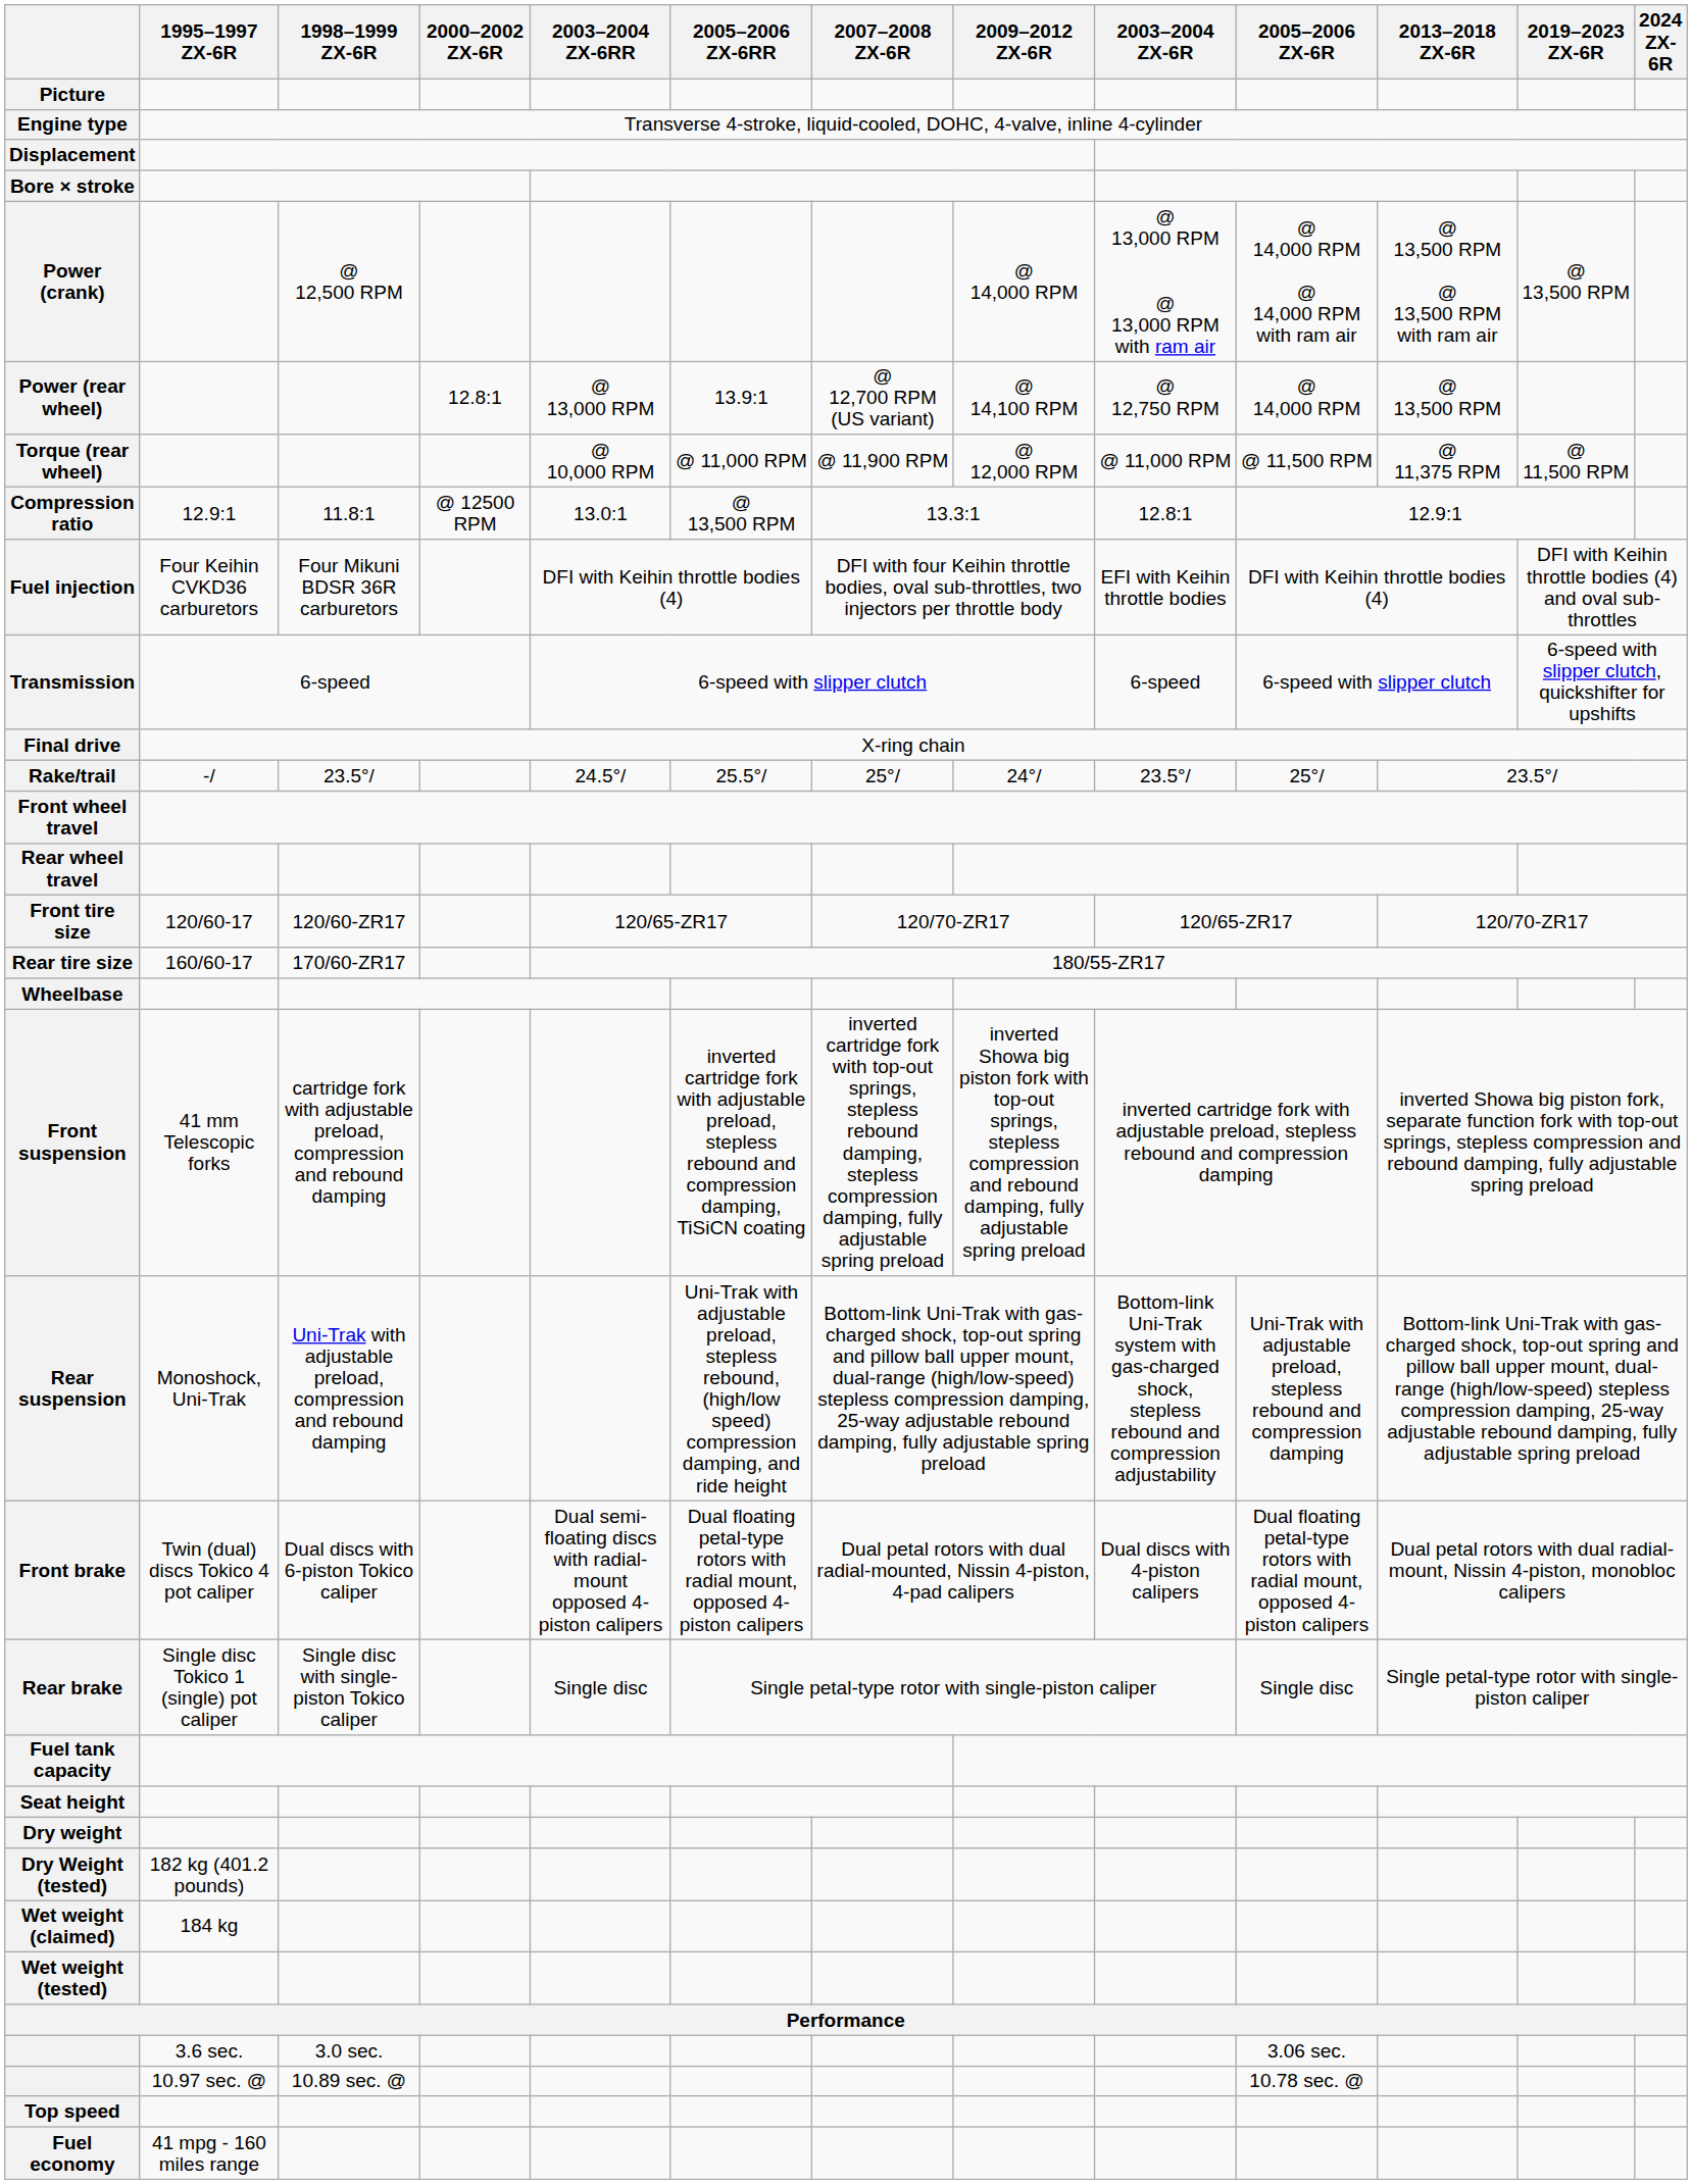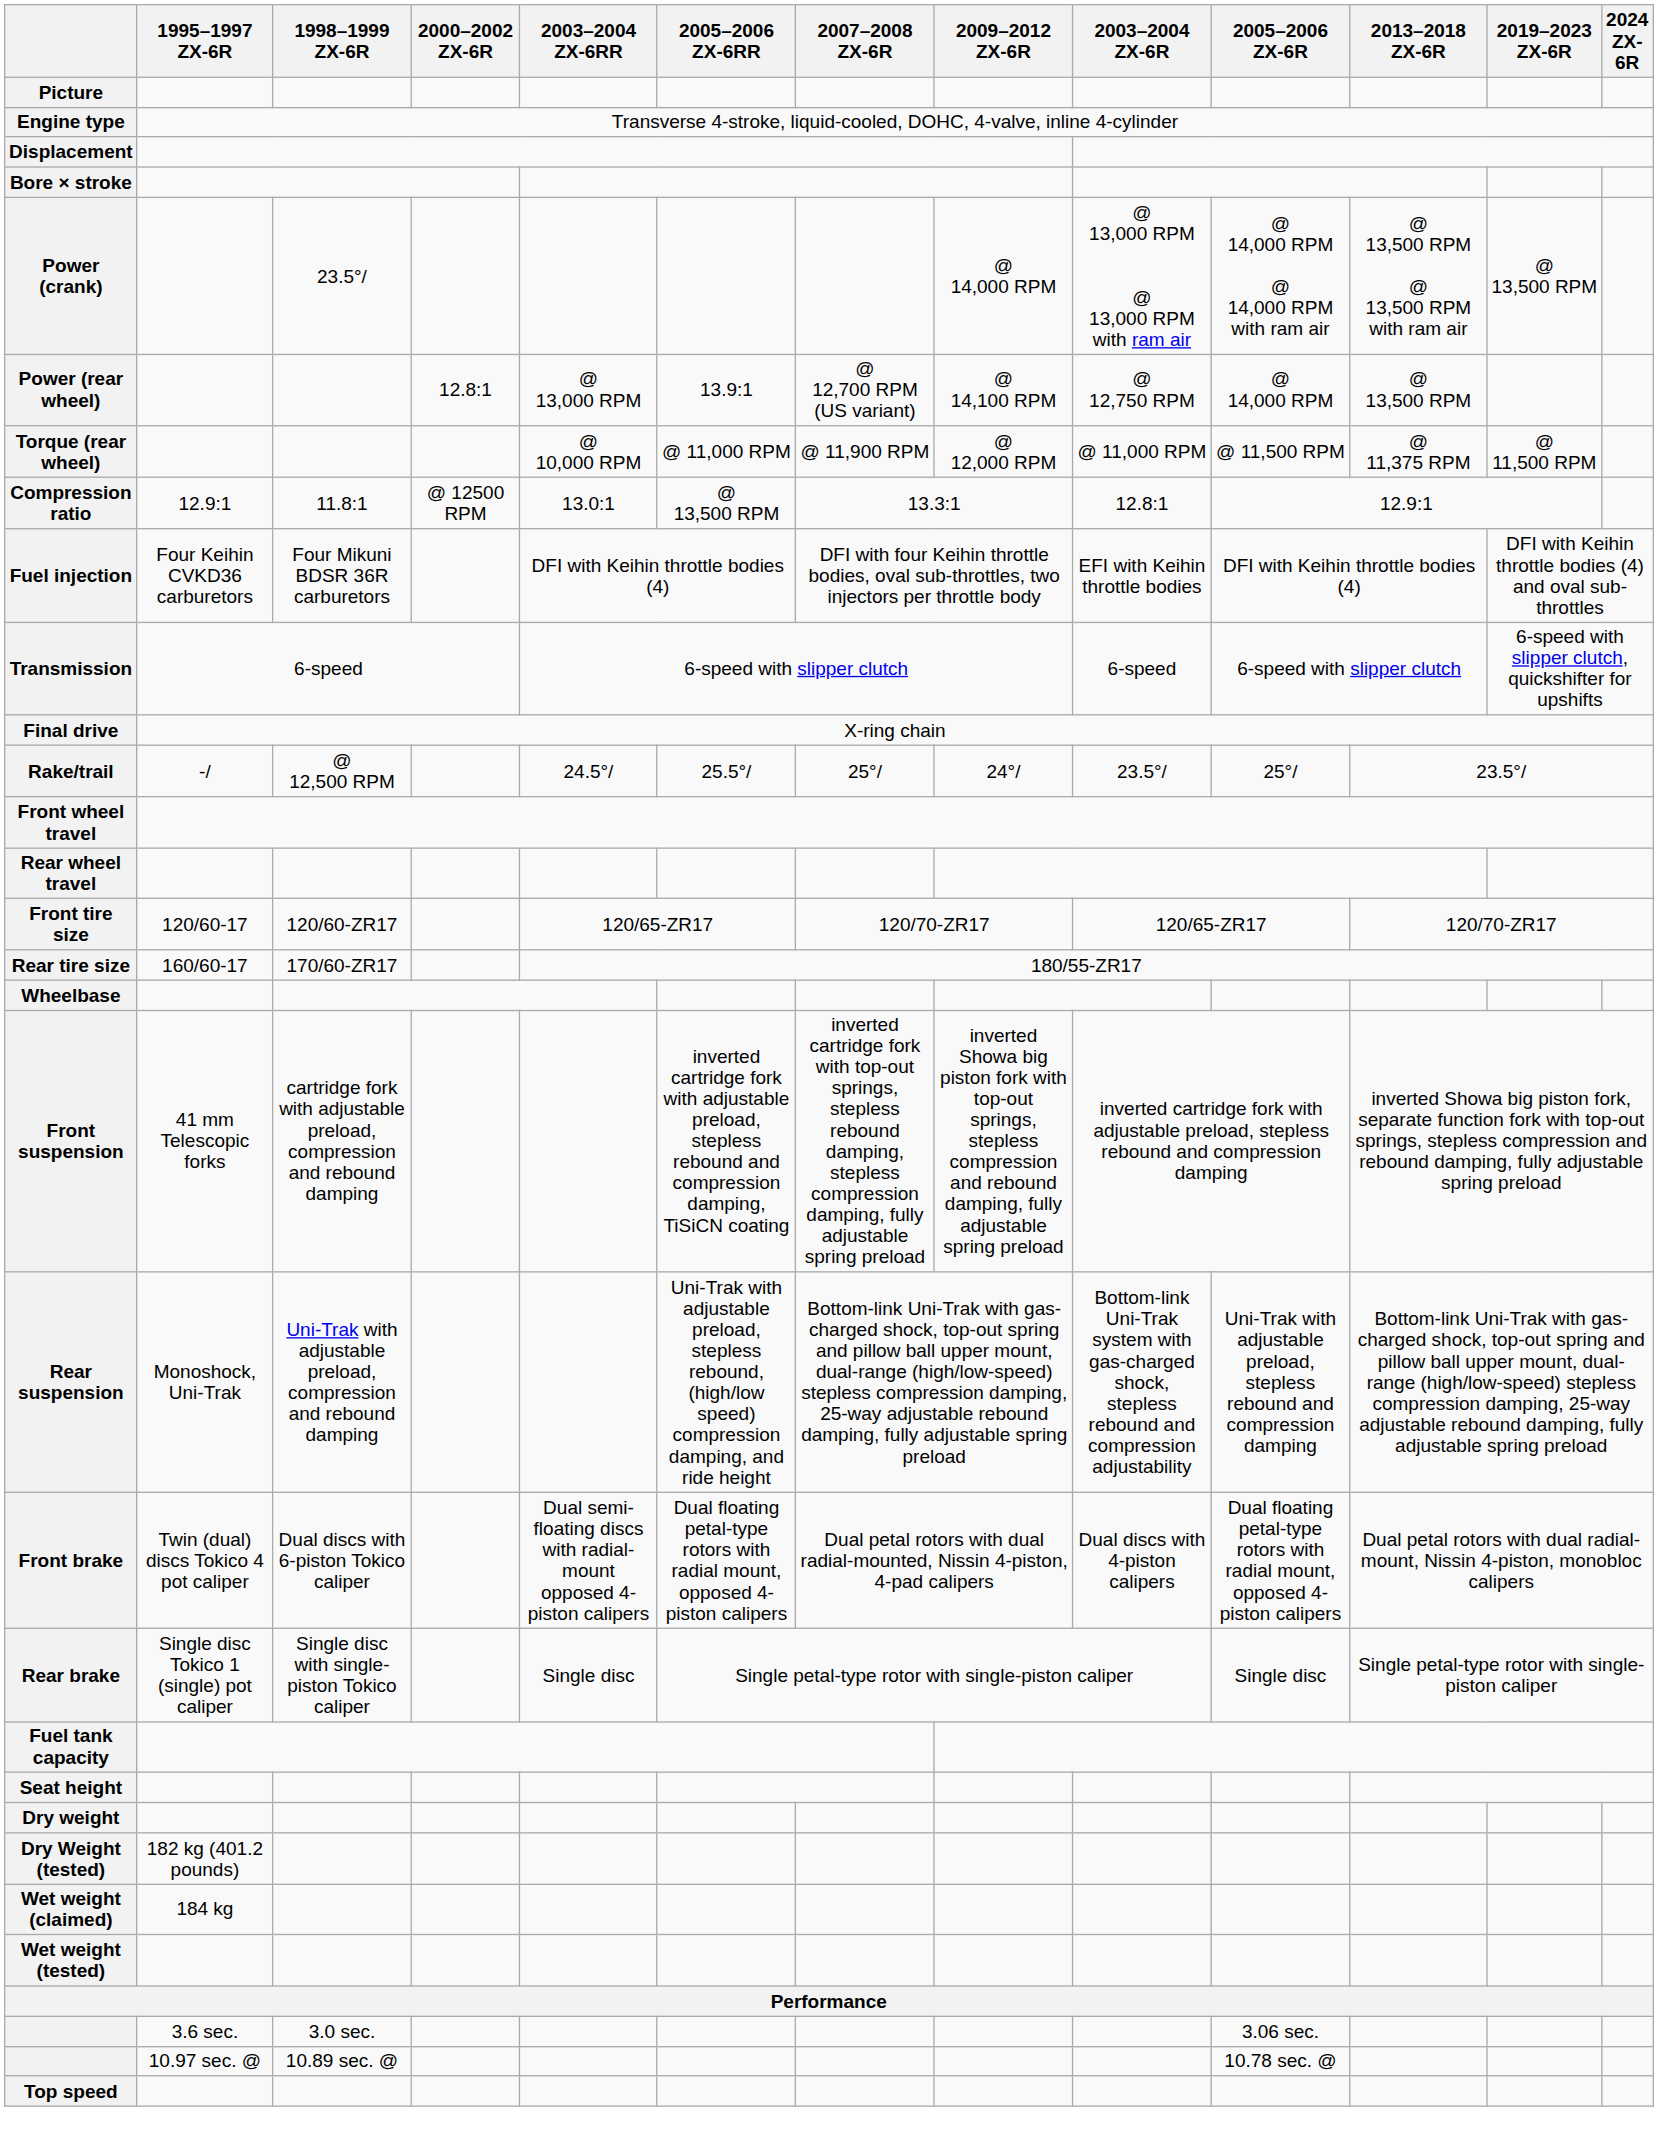Power (crank) | 1998–1999 ZX-6R: @ 12,500 RPM -> 23.5°/
Rake/trail | 1998–1999 ZX-6R: 23.5°/ -> @ 12,500 RPM
- row: Fuel economy | 41 mpg - 160 miles range
